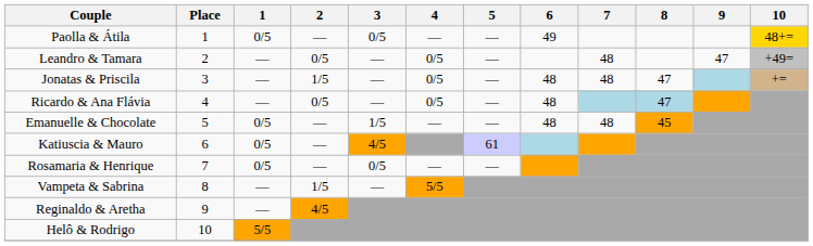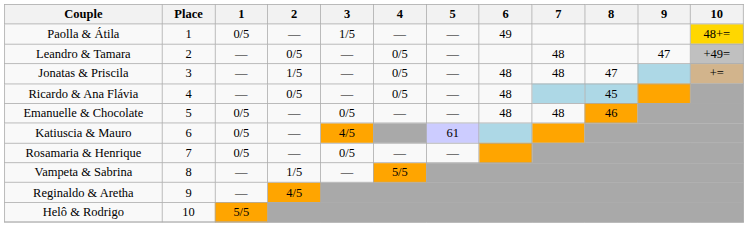Paolla & Átila | 3: 0/5 -> 1/5
Ricardo & Ana Flávia | 8: 47 -> 45
Emanuelle & Chocolate | 3: 1/5 -> 0/5
Emanuelle & Chocolate | 8: 45 -> 46
